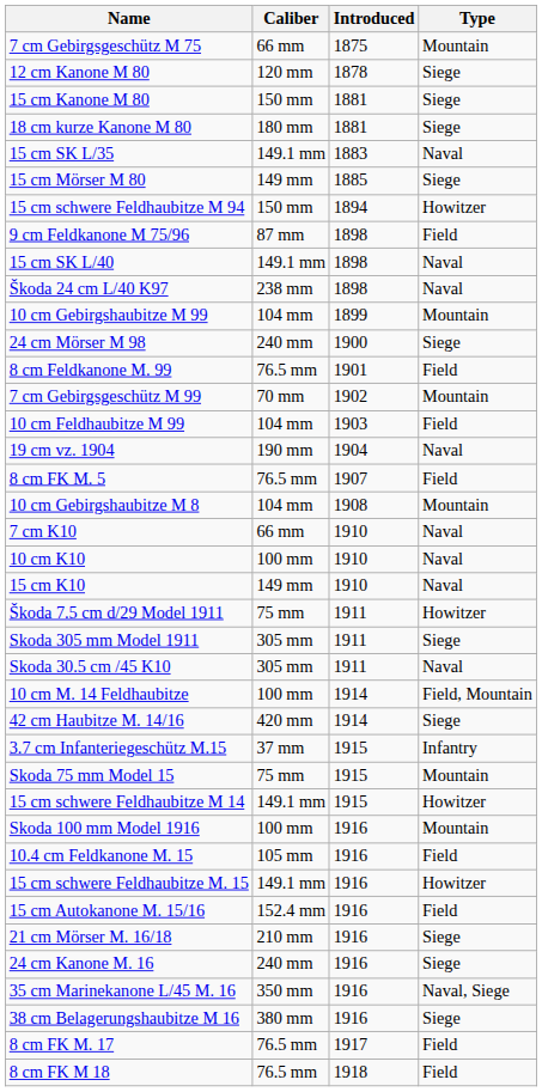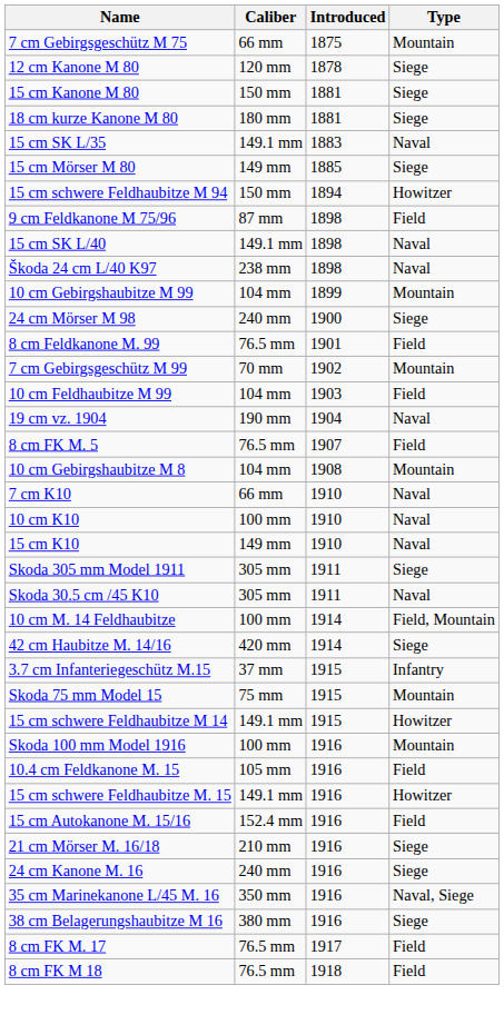- row: Škoda 7.5 cm d/29 Model 1911 | 75 mm | 1911 | Howitzer
